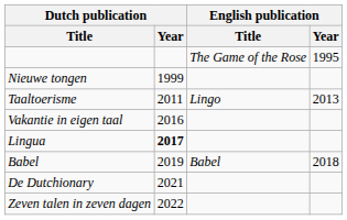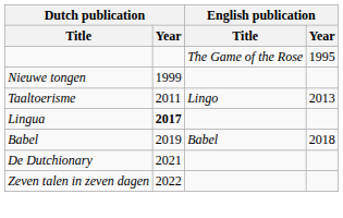- row: Vakantie in eigen taal | 2016
